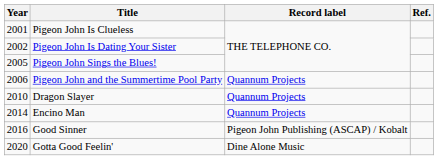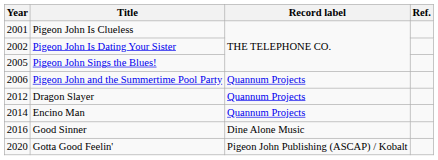Dragon Slayer | Year: 2010 -> 2012
Good Sinner | Record label: Pigeon John Publishing (ASCAP) / Kobalt -> Dine Alone Music
Gotta Good Feelin' | Record label: Dine Alone Music -> Pigeon John Publishing (ASCAP) / Kobalt
